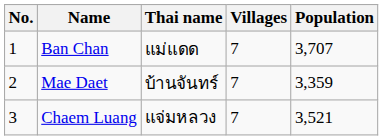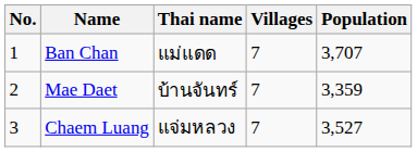Chaem Luang | Population: 3,521 -> 3,527
